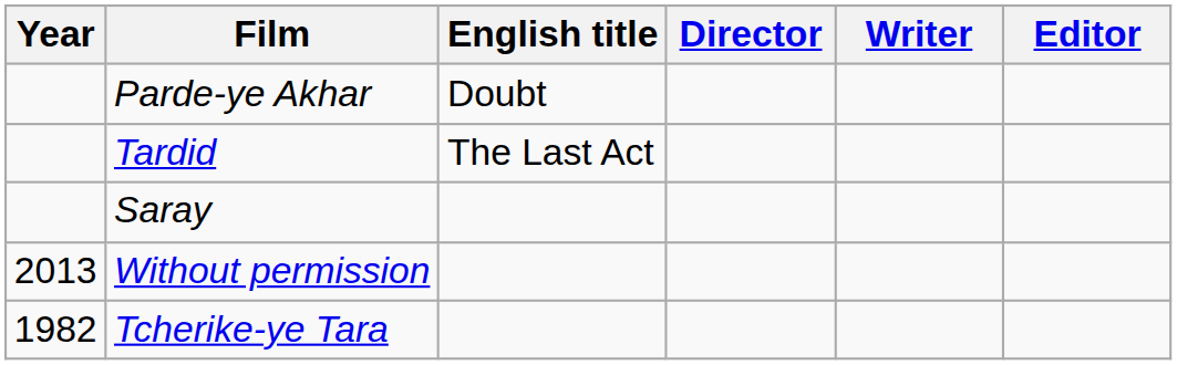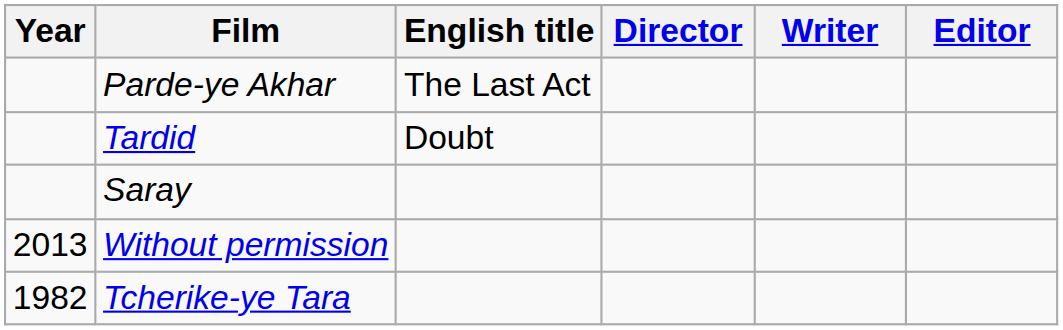Parde-ye Akhar | English title: Doubt -> The Last Act
Tardid | English title: The Last Act -> Doubt
